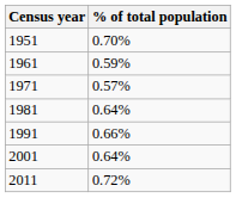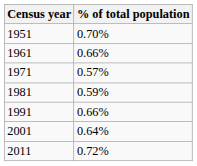1961 | % of total population: 0.59% -> 0.66%
1981 | % of total population: 0.64% -> 0.59%
